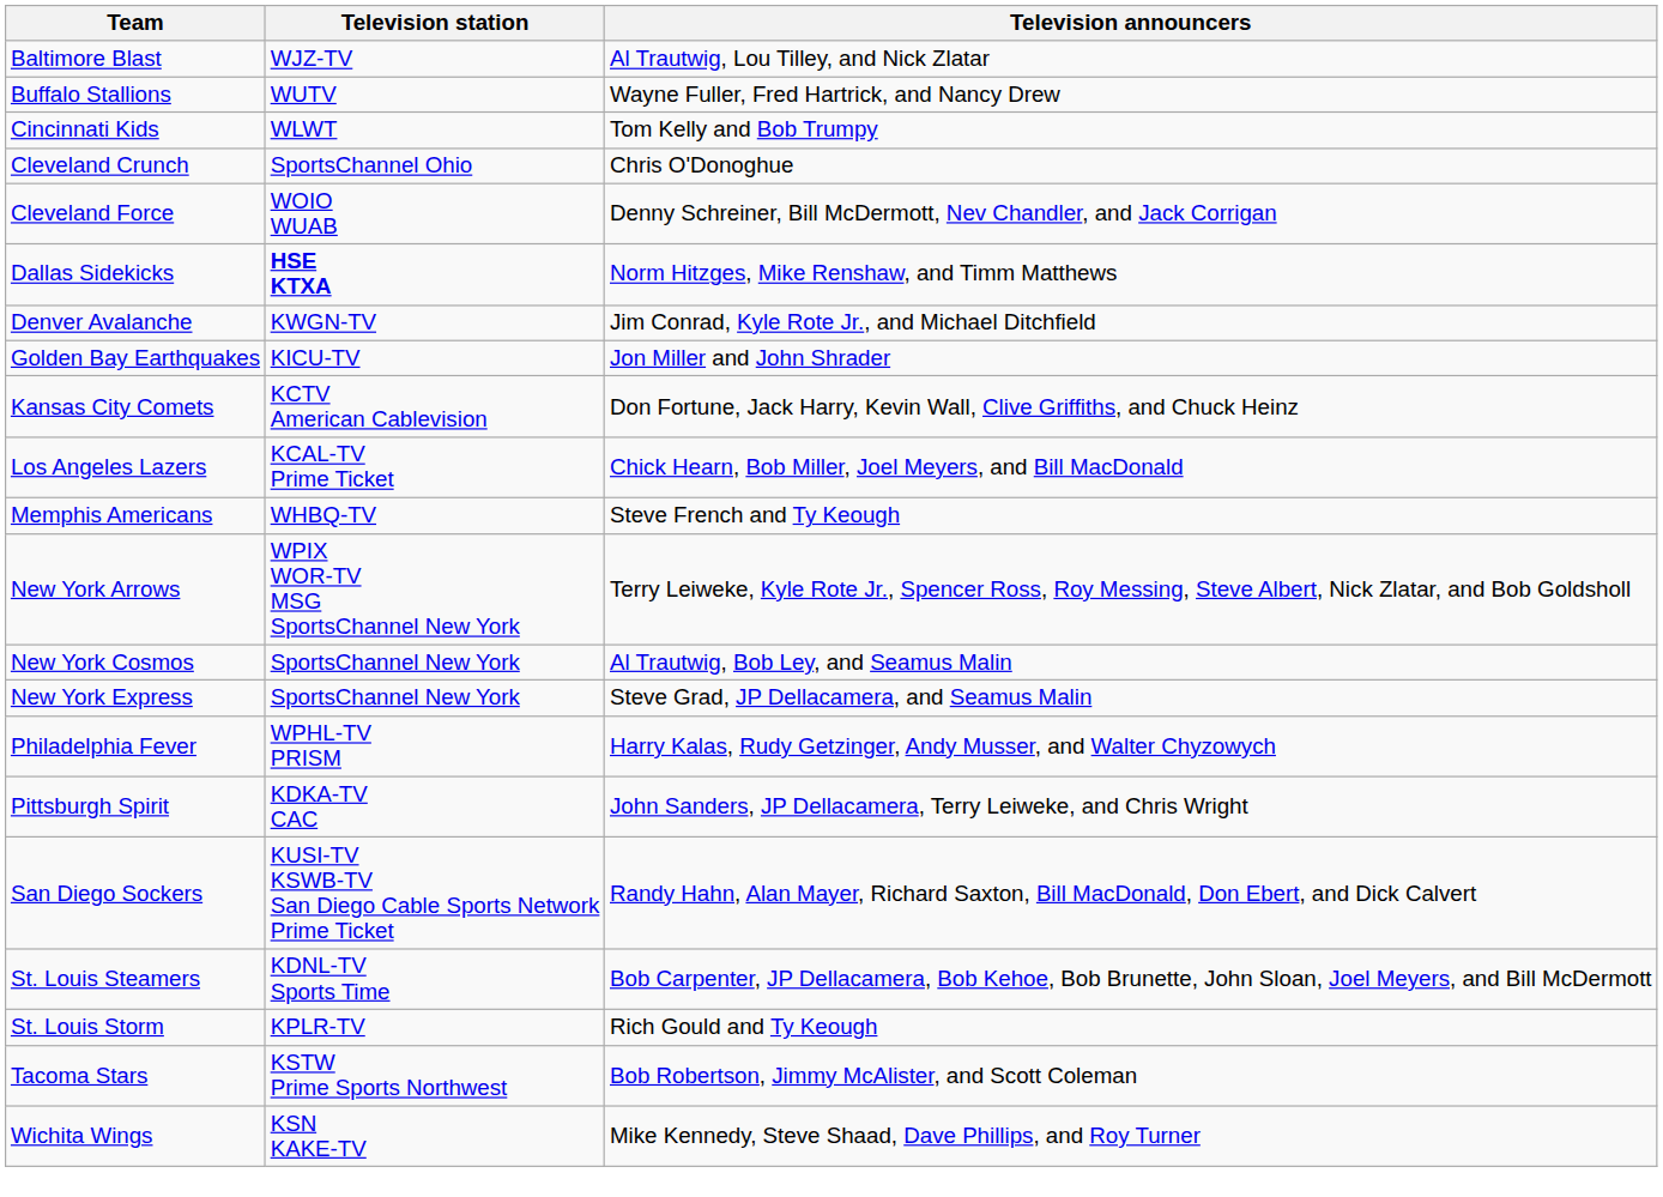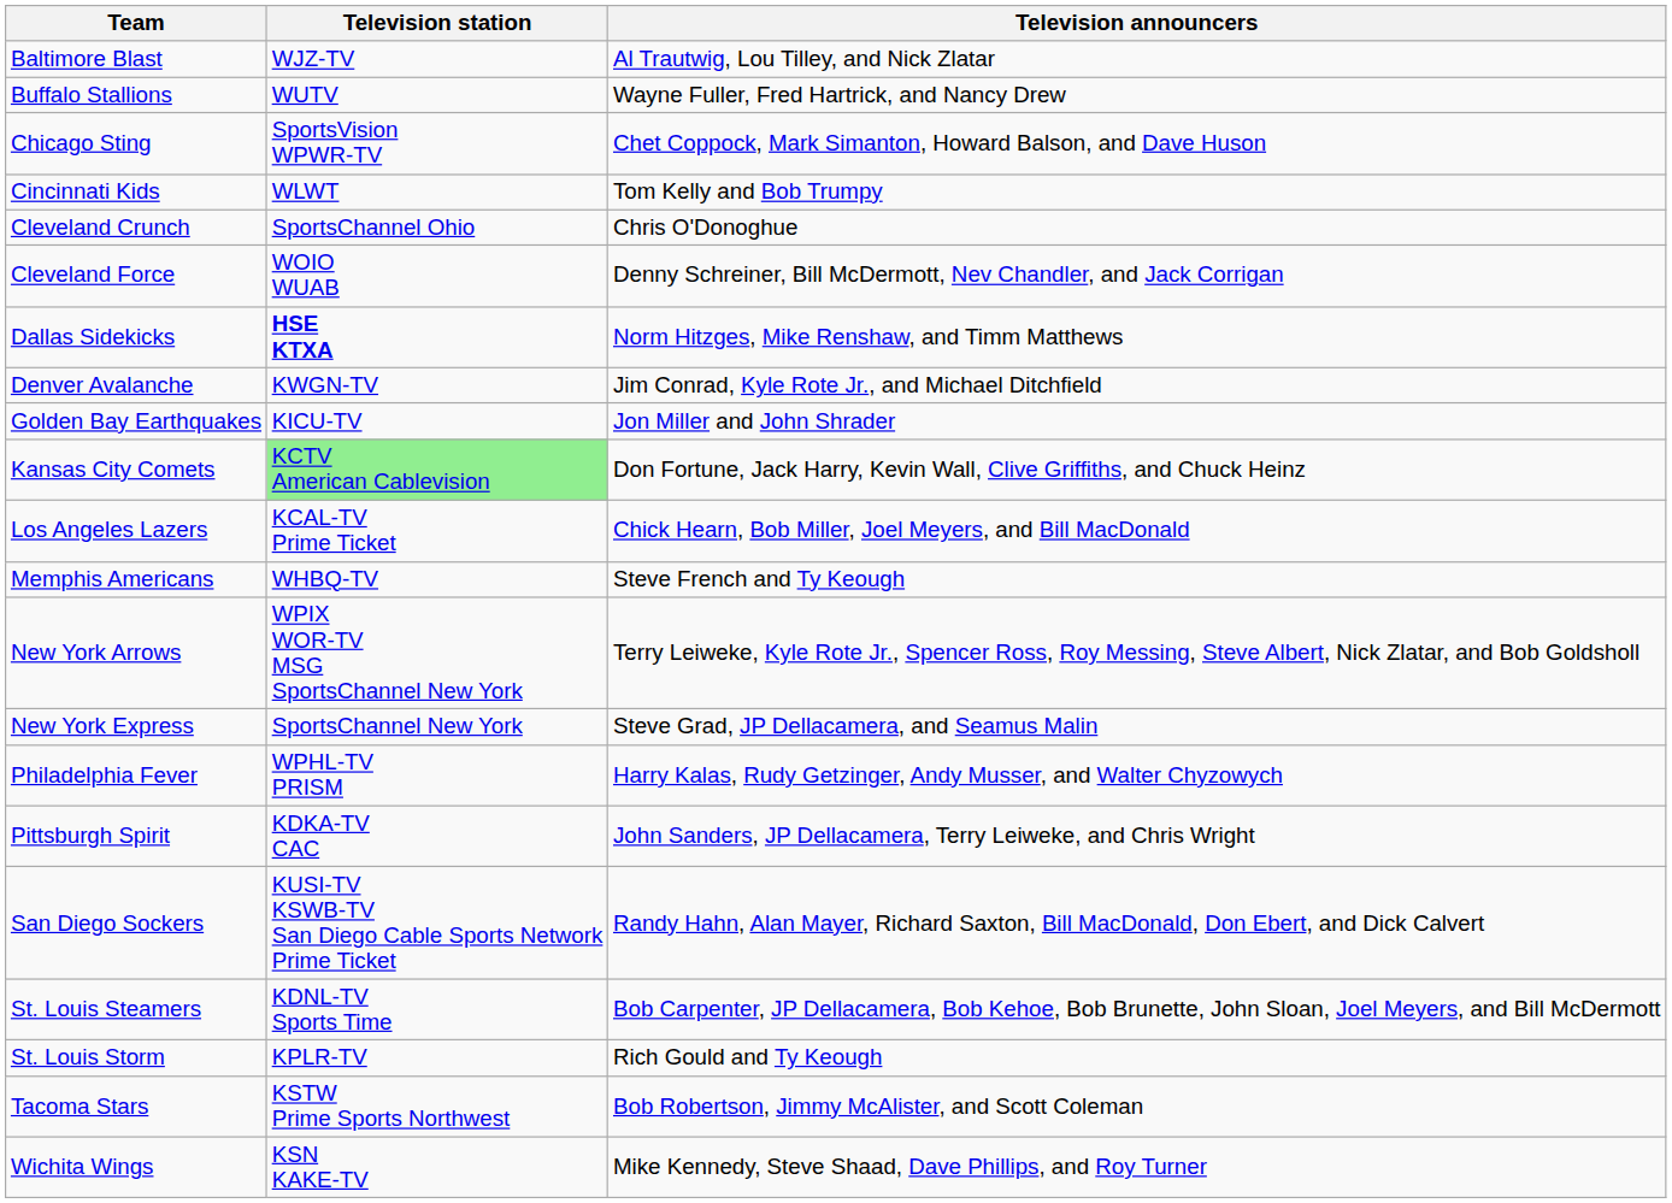+ row: Chicago Sting | SportsVision WPWR-TV | Chet Coppock, Mark Simanton, Howard Balson, and Dave Huson
Kansas City Comets | Television station: no background -> lightgreen background
- row: New York Cosmos | SportsChannel New York | Al Trautwig, Bob Ley, and Seamus Malin
